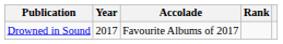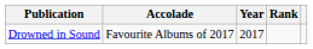columns swapped: Accolade <-> Year
